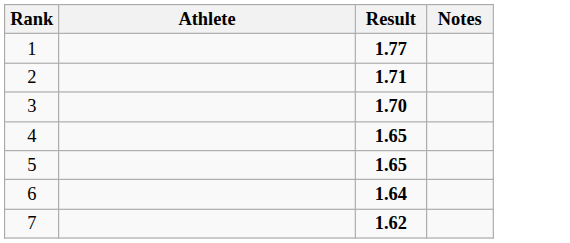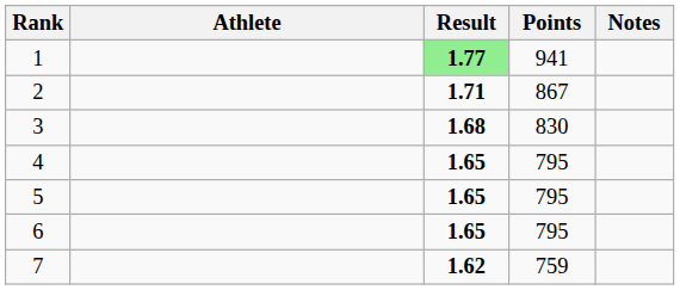+ column: Points | 941 | 867 | 830 | 795 | 795 | 795 | 759
1 | Result: no background -> lightgreen background
3 | Result: 1.70 -> 1.68
6 | Result: 1.64 -> 1.65
